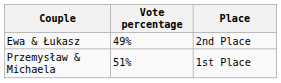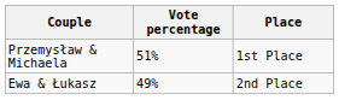rows swapped: Ewa & Łukasz <-> Przemysław & Michaela
